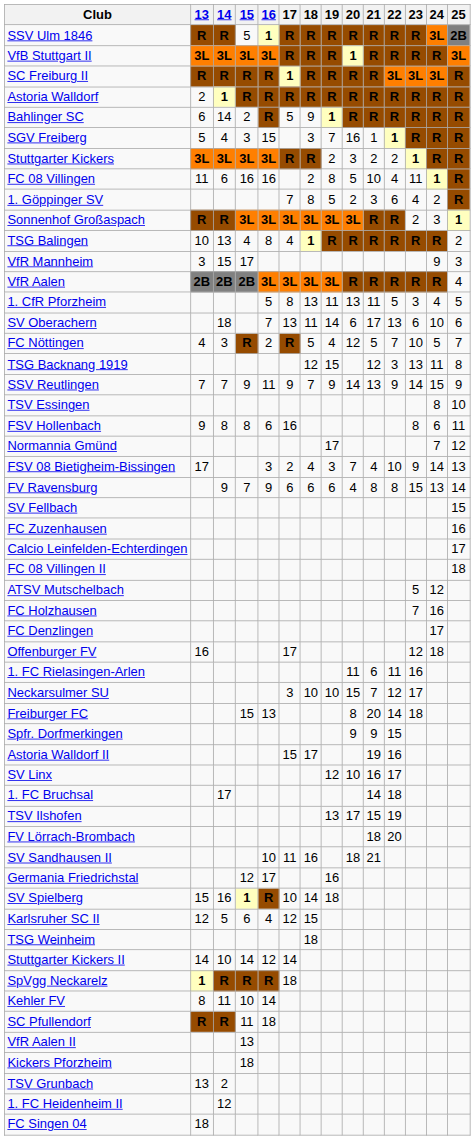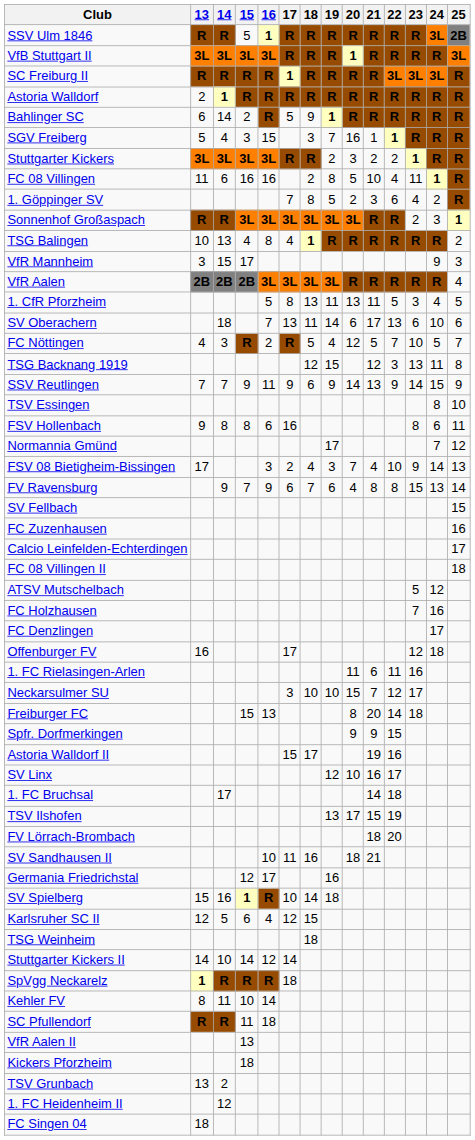SSV Reutlingen | 18: 7 -> 6
FV Ravensburg | 18: 6 -> 7
